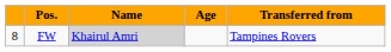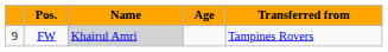FW | column 1: 8 -> 9
